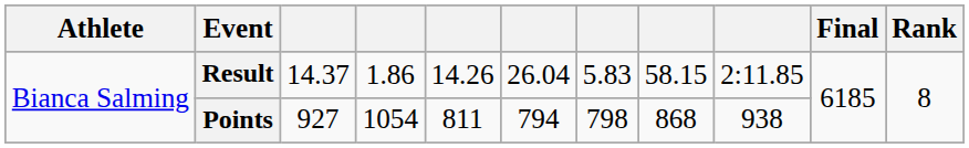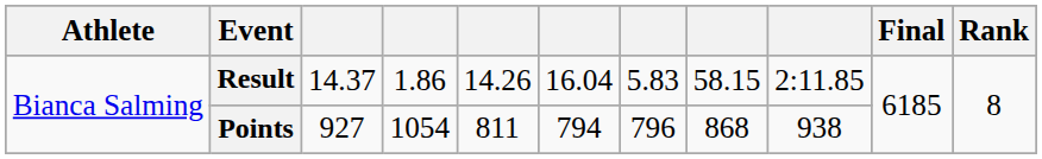Result | column 6: 26.04 -> 16.04
Points | column 7: 798 -> 796
